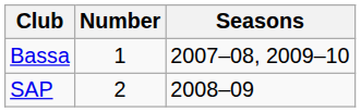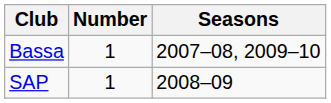SAP | Number: 2 -> 1
